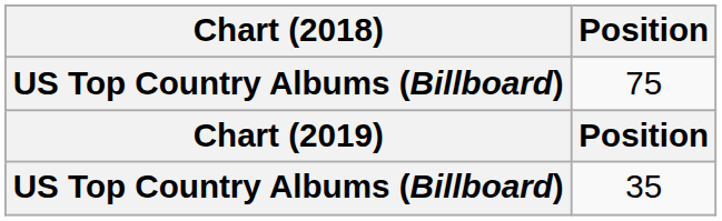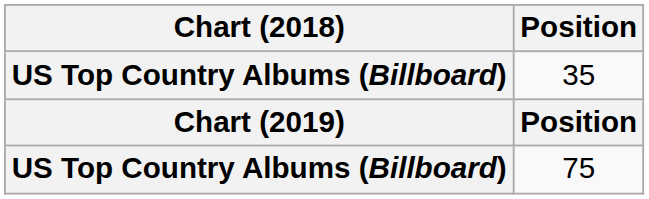rows swapped: 35 <-> 75
